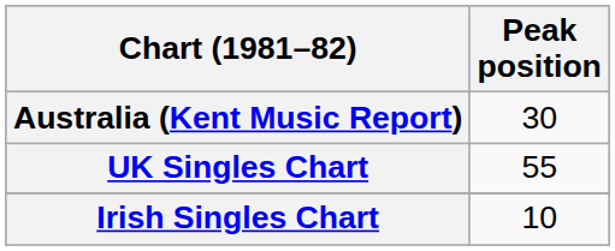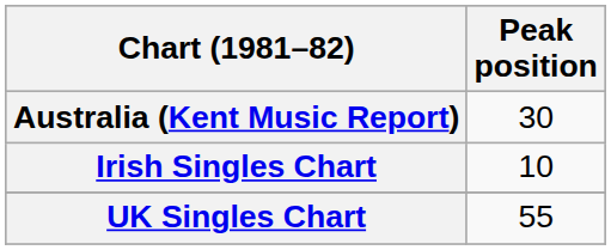rows swapped: Irish Singles Chart <-> UK Singles Chart
